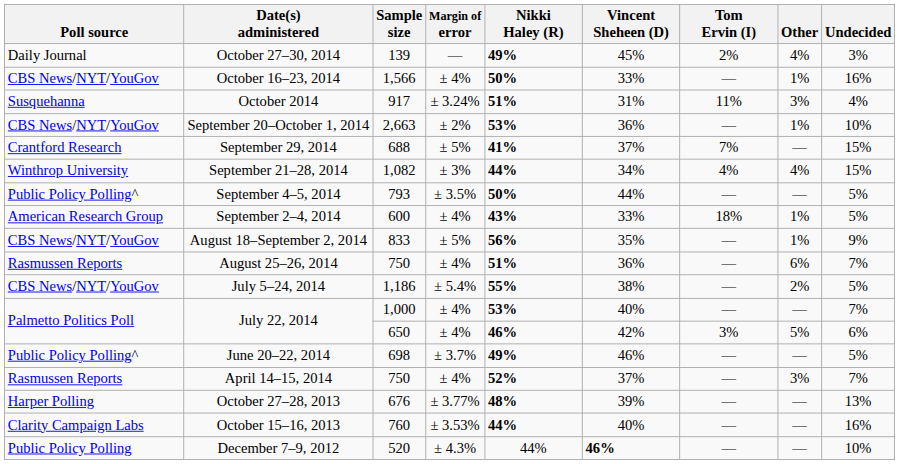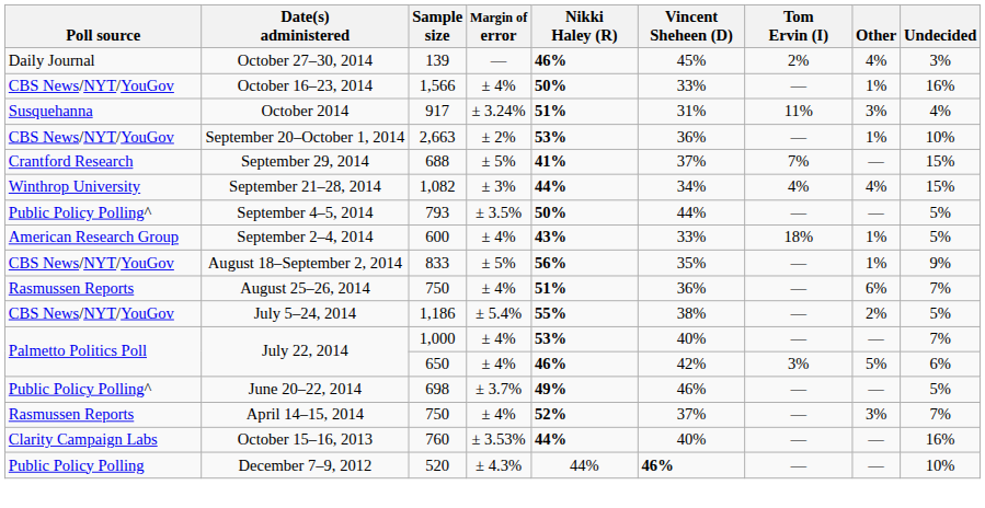October 27–30, 2014 | Nikki Haley (R): 49% -> 46%
- row: Harper Polling | October 27–28, 2013 | 676 | ± 3.77% | 48% | 39% | — | — | 13%
